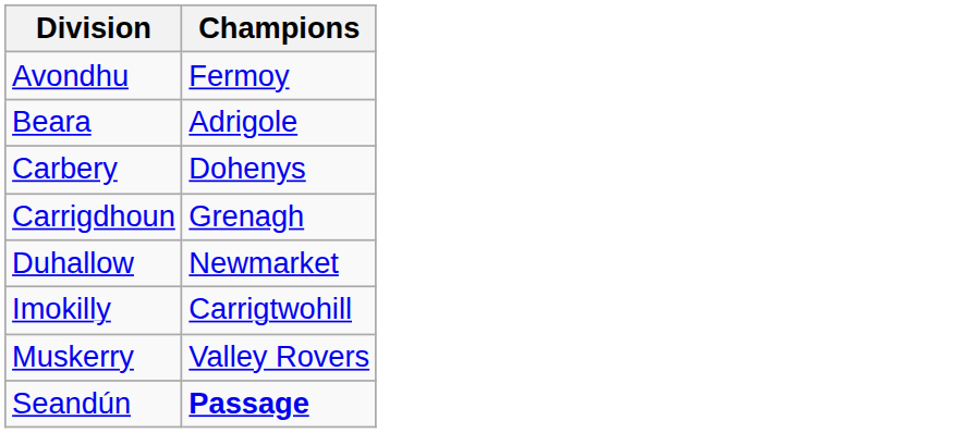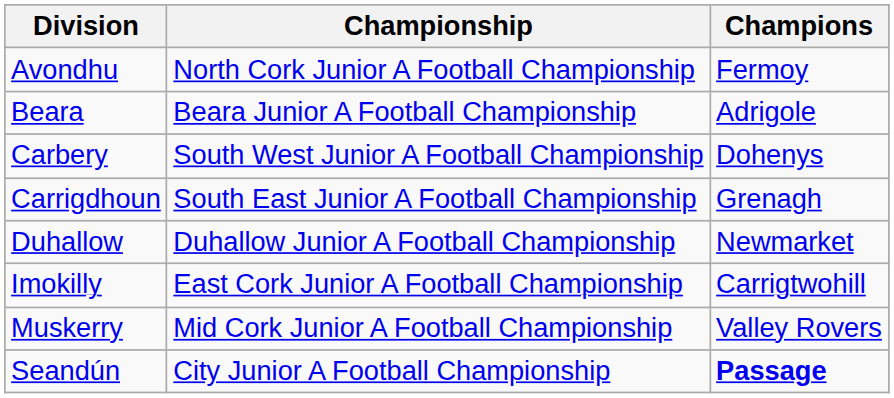+ column: Championship | North Cork Junior A Football Championship | Beara Junior A Football Championship | South West Junior A Football Championship | South East Junior A Football Championship | Duhallow Junior A Football Championship | East Cork Junior A Football Championship | Mid Cork Junior A Football Championship | City Junior A Football Championship
